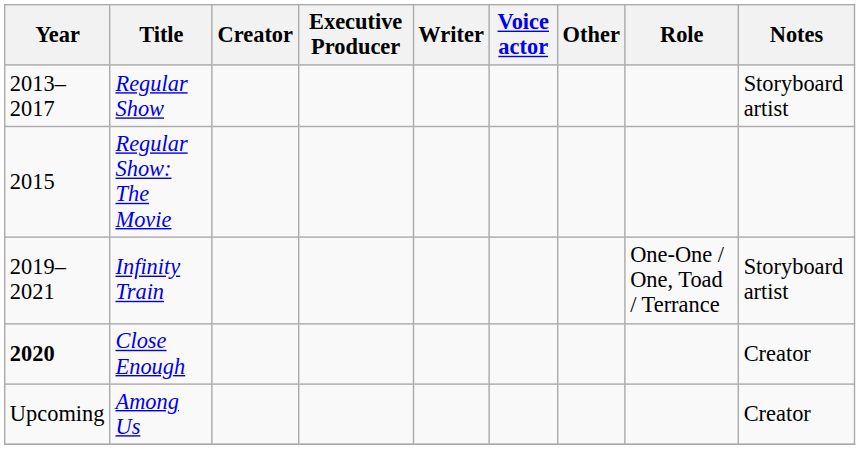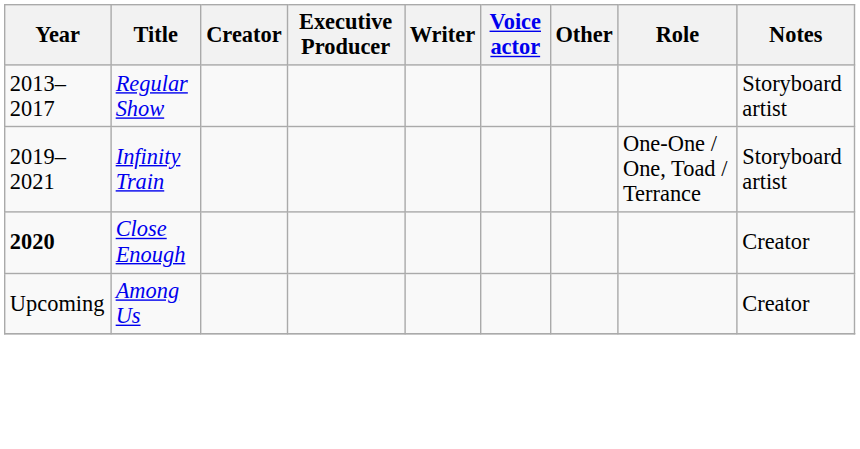- row: 2015 | Regular Show: The Movie
